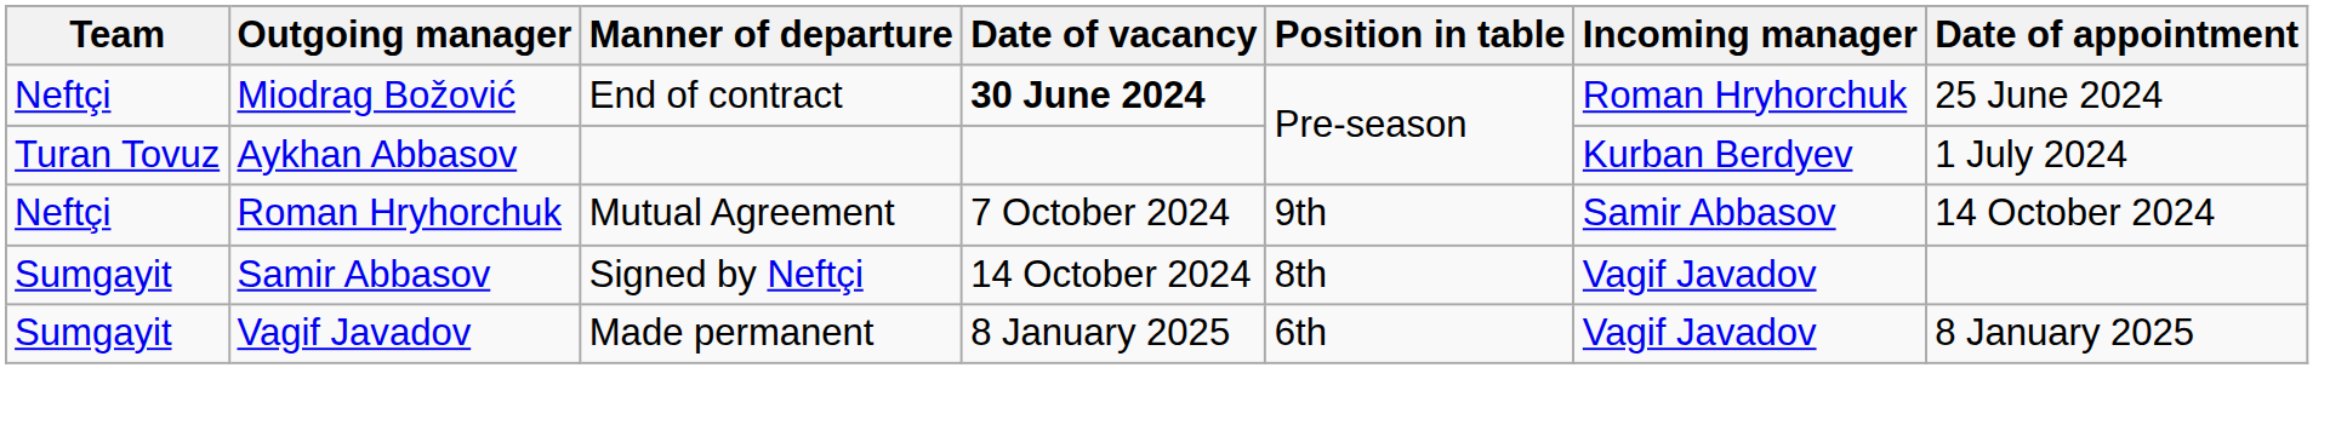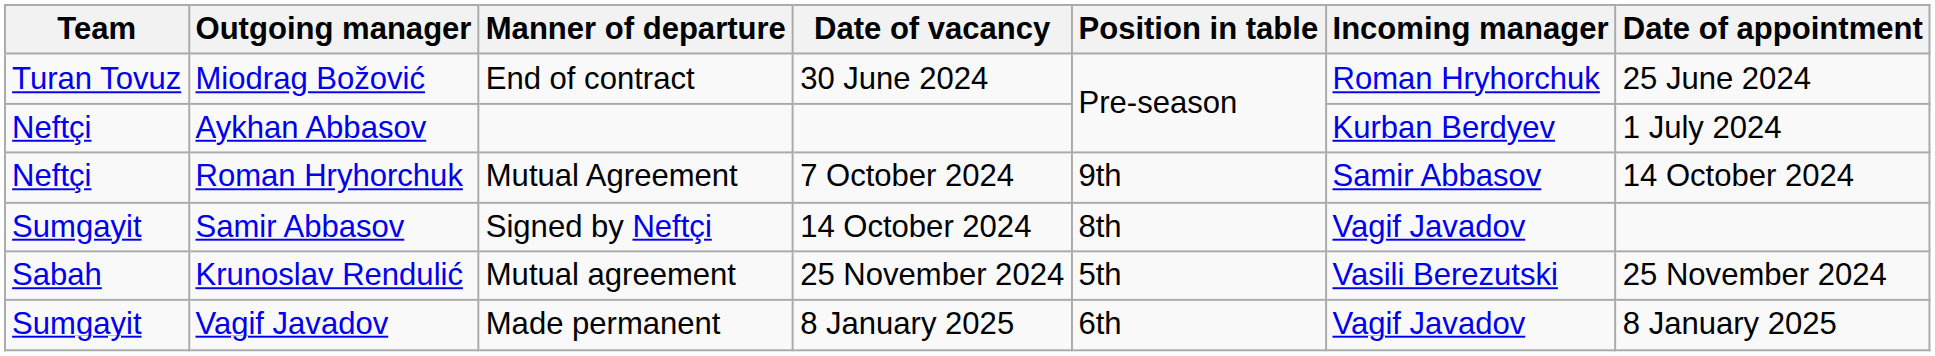Miodrag Božović | Team: Neftçi -> Turan Tovuz
Miodrag Božović | Date of vacancy: bold -> normal
Aykhan Abbasov | Team: Turan Tovuz -> Neftçi
+ row: Sabah | Krunoslav Rendulić | Mutual agreement | 25 November 2024 | 5th | Vasili Berezutski | 25 November 2024
